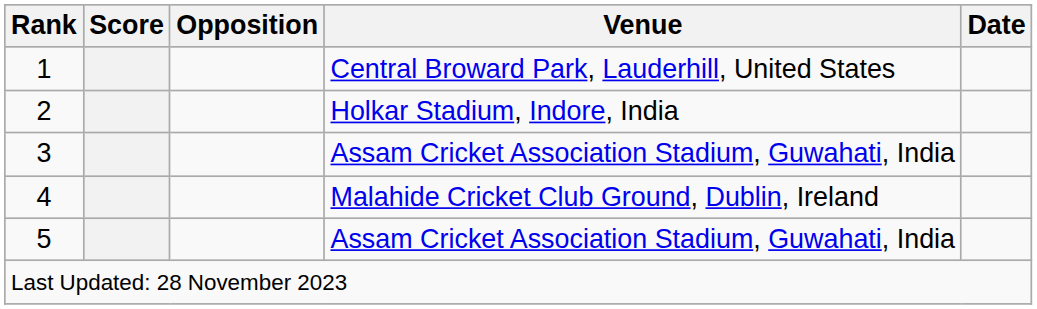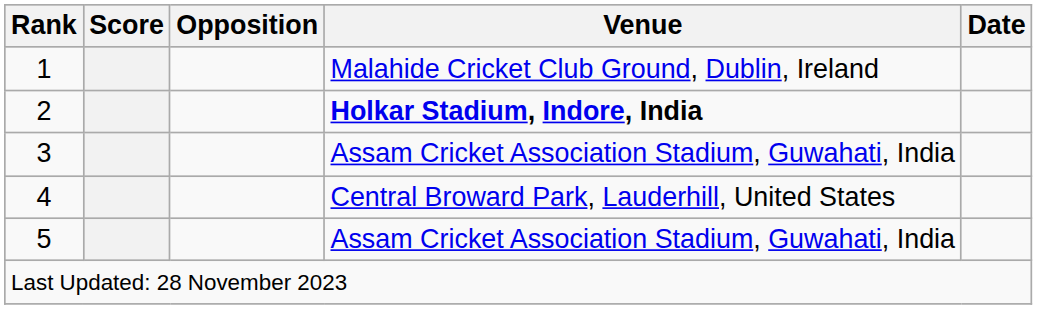1 | Venue: Central Broward Park, Lauderhill, United States -> Malahide Cricket Club Ground, Dublin, Ireland
2 | Venue: normal -> bold
4 | Venue: Malahide Cricket Club Ground, Dublin, Ireland -> Central Broward Park, Lauderhill, United States
